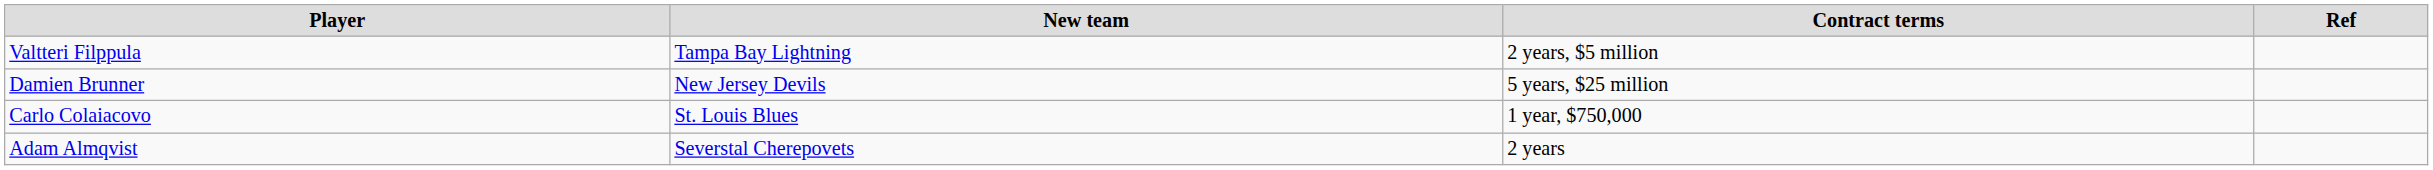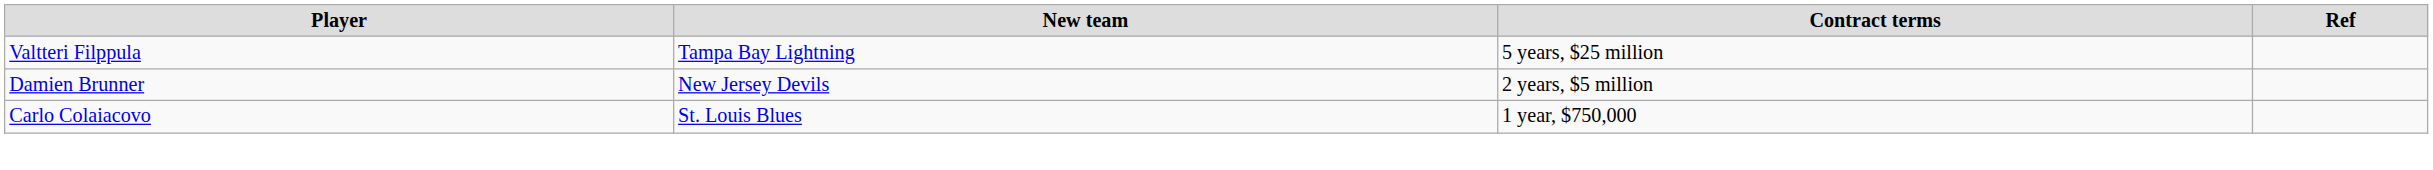Valtteri Filppula | Contract terms: 2 years, $5 million -> 5 years, $25 million
Damien Brunner | Contract terms: 5 years, $25 million -> 2 years, $5 million
- row: Adam Almqvist | Severstal Cherepovets | 2 years
